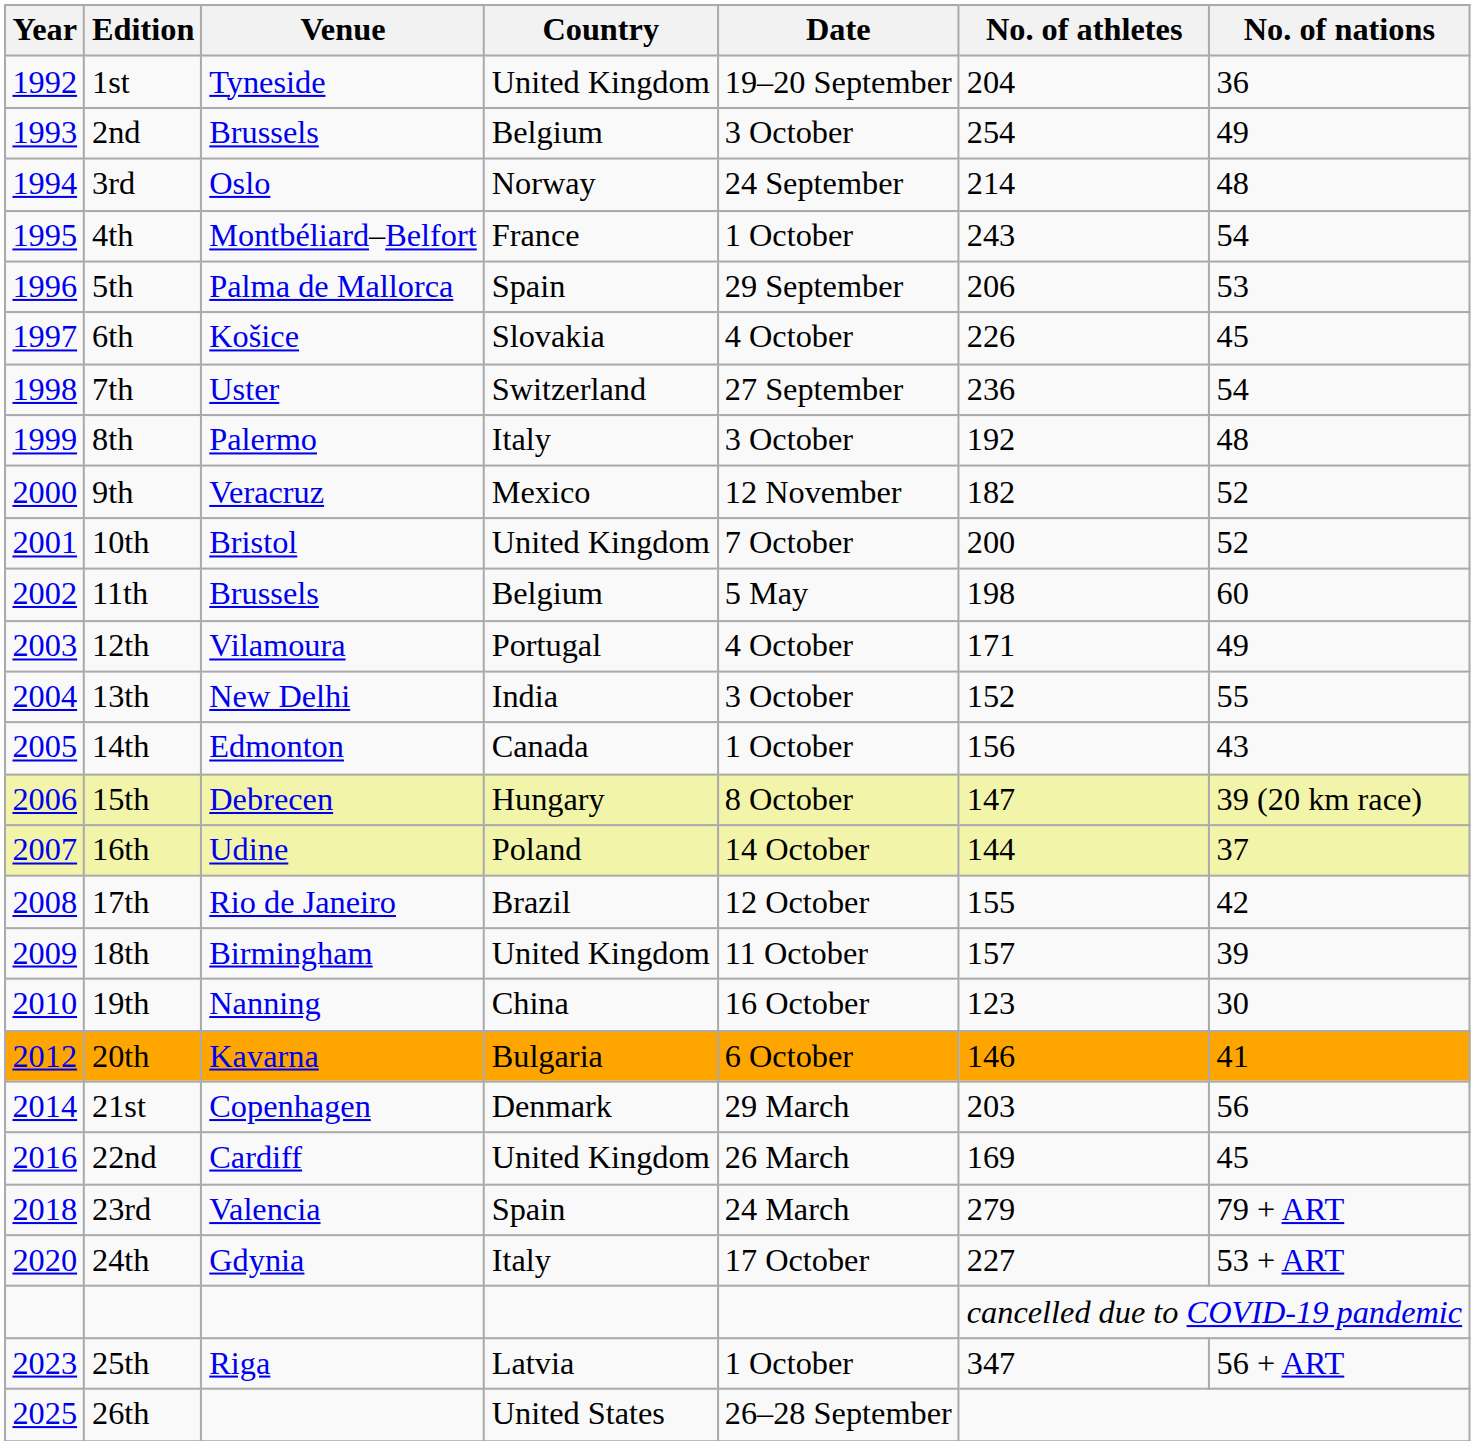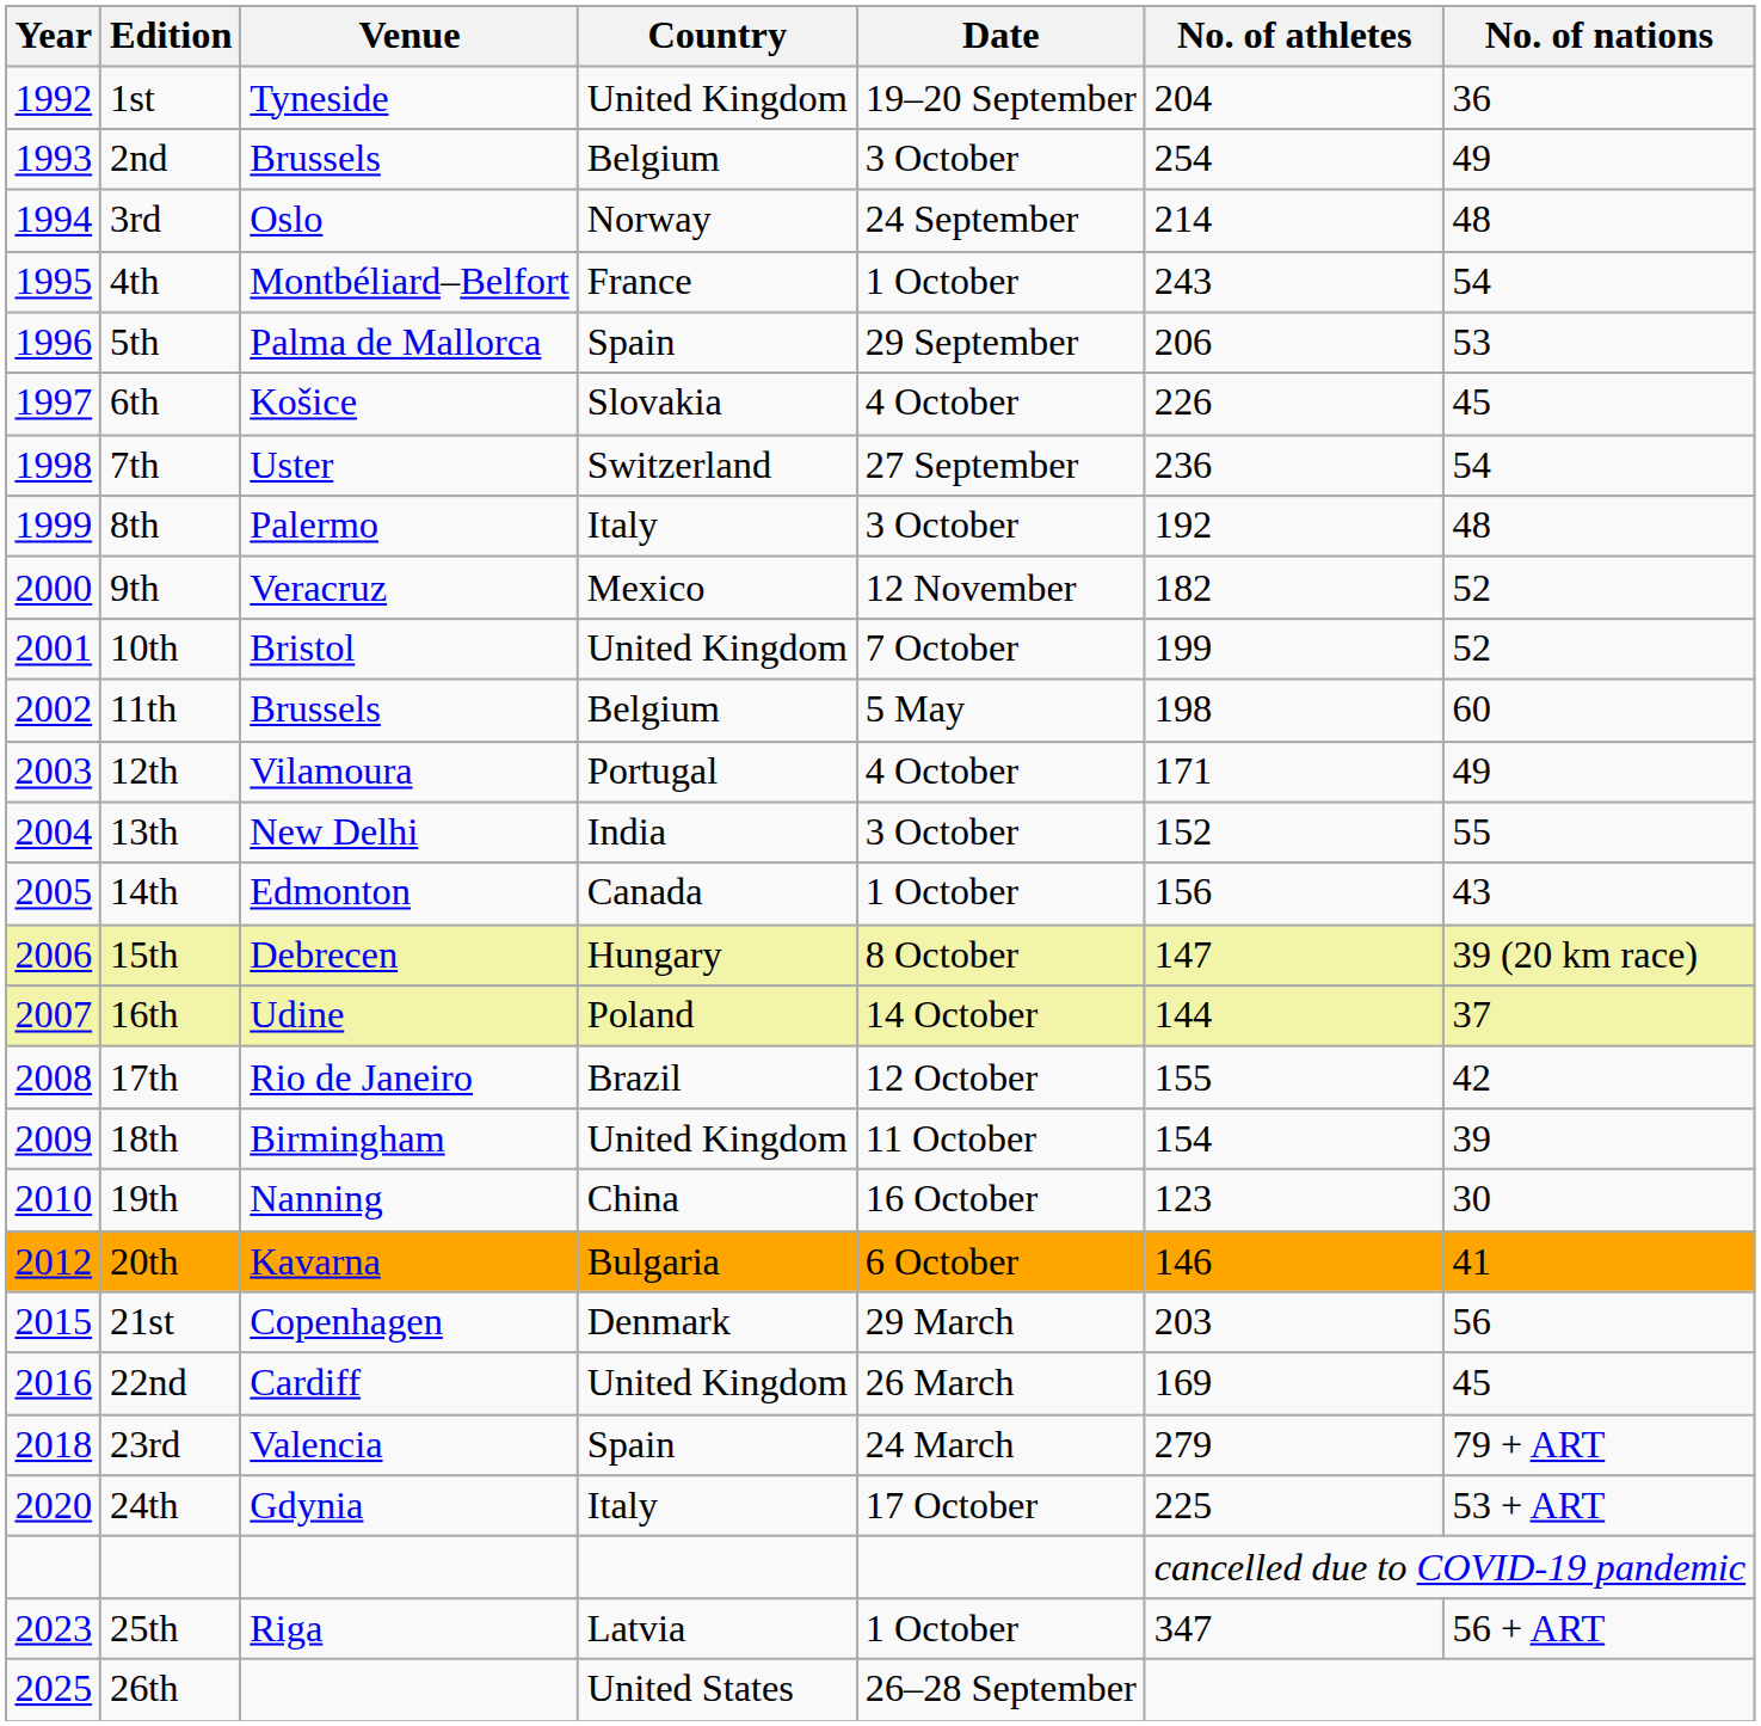10th | No. of athletes: 200 -> 199
18th | No. of athletes: 157 -> 154
21st | Year: 2014 -> 2015
24th | No. of athletes: 227 -> 225
